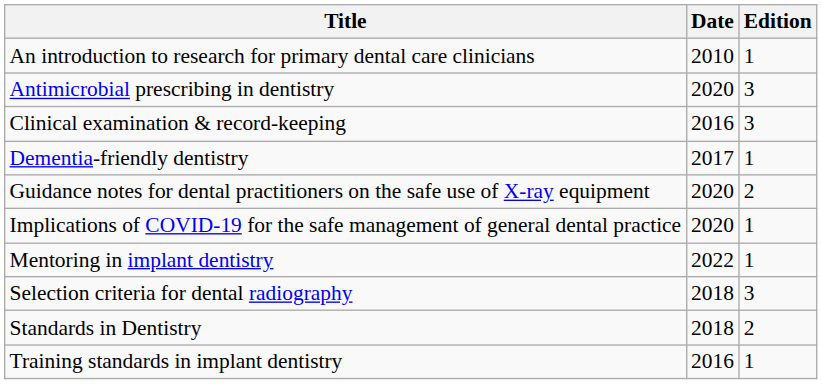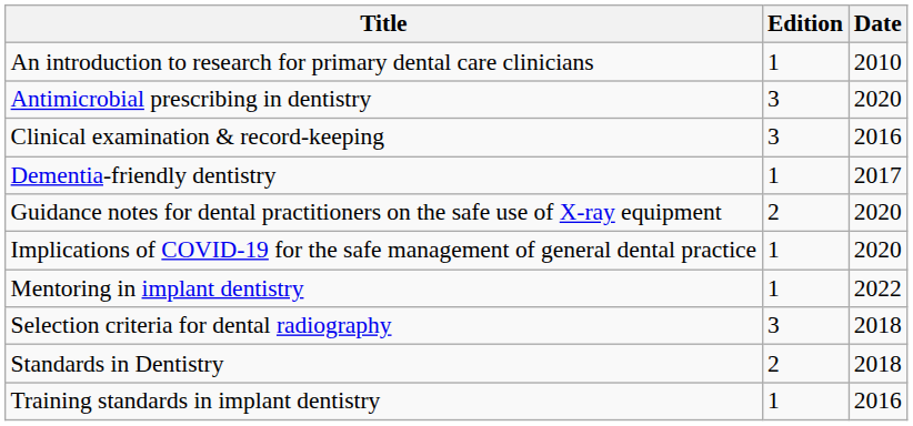columns swapped: Edition <-> Date
